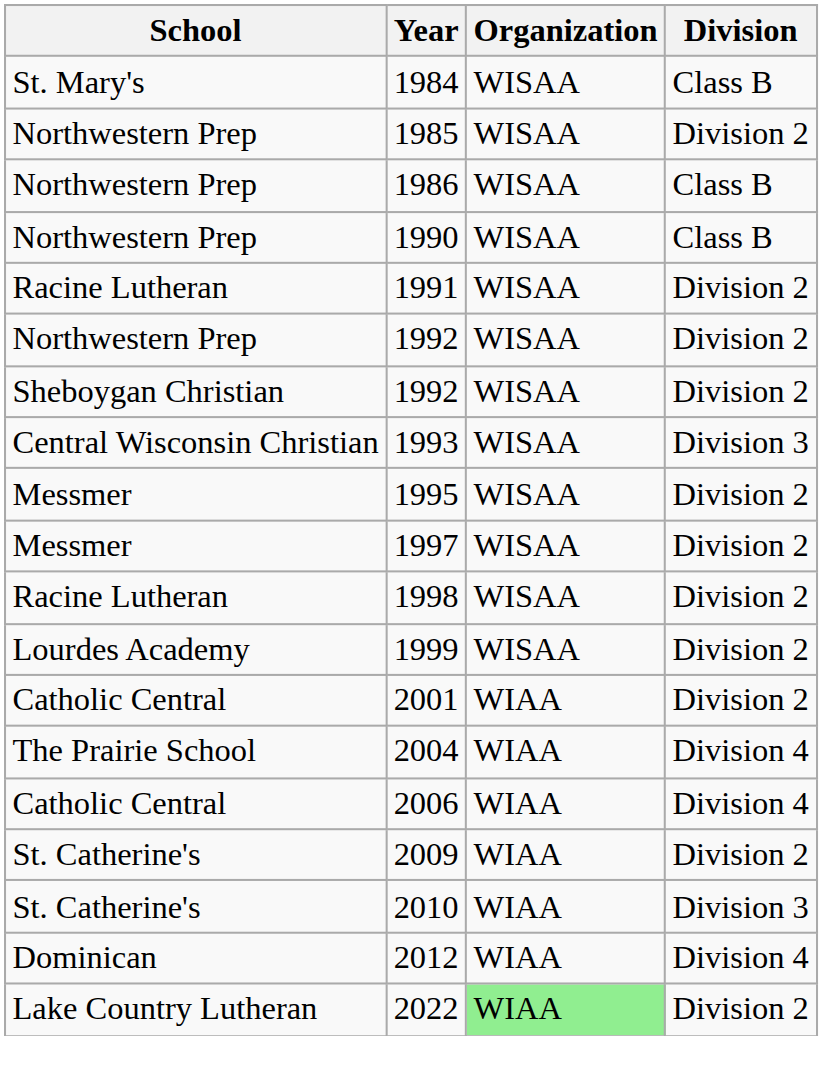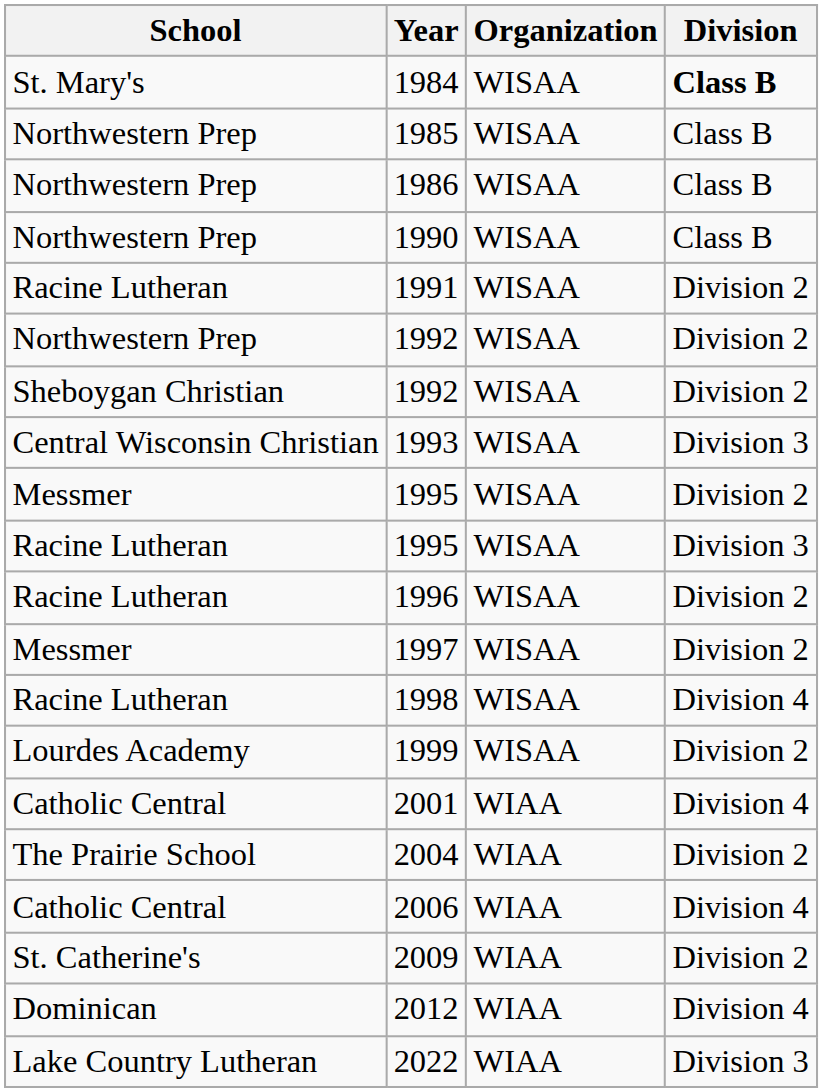1984 | Division: normal -> bold
1985 | Division: Division 2 -> Class B
+ row: Racine Lutheran | 1995 | WISAA | Division 3
+ row: Racine Lutheran | 1996 | WISAA | Division 2
1998 | Division: Division 2 -> Division 4
2001 | Division: Division 2 -> Division 4
2004 | Division: Division 4 -> Division 2
- row: St. Catherine's | 2010 | WIAA | Division 3
2022 | Organization: lightgreen background -> no background
2022 | Division: Division 2 -> Division 3
